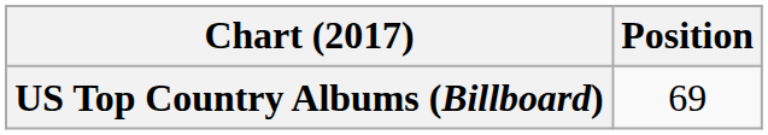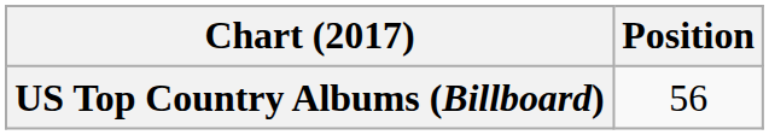US Top Country Albums (Billboard) | Position: 69 -> 56
